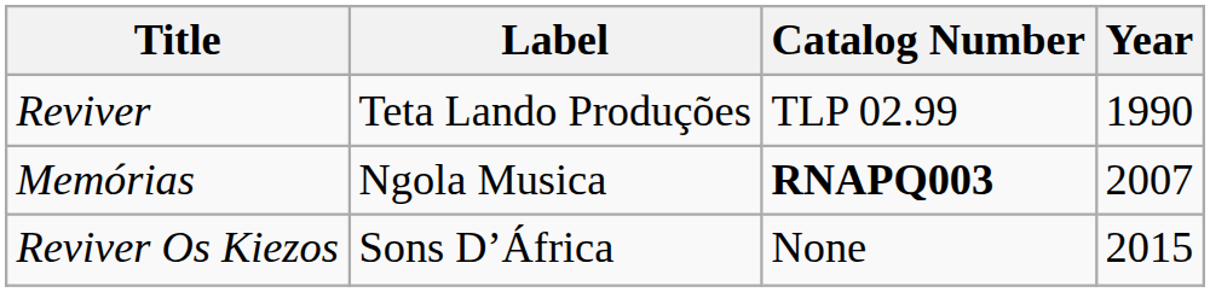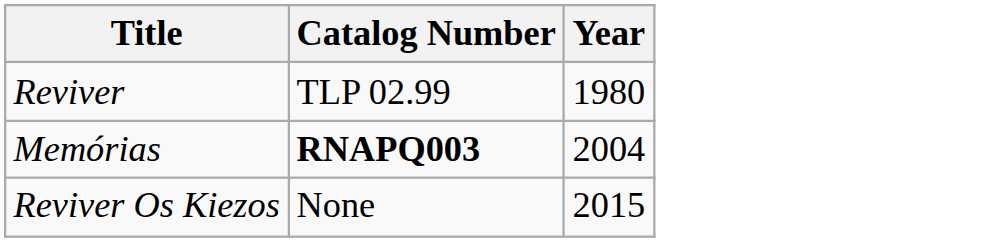- column: Label | Teta Lando Produções | Ngola Musica | Sons D’África
Reviver | Year: 1990 -> 1980
Memórias | Year: 2007 -> 2004
